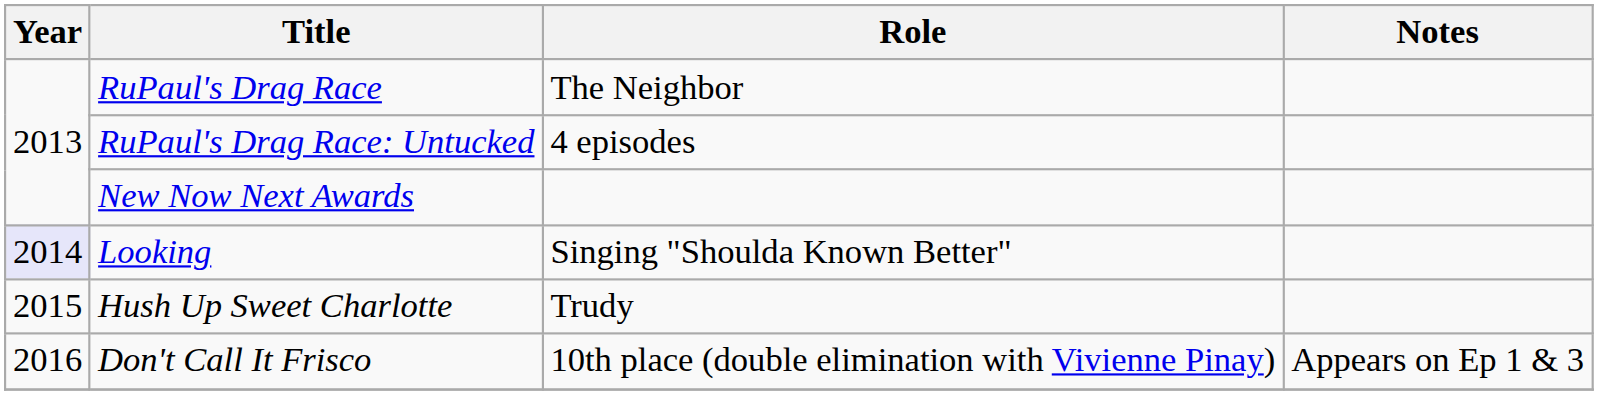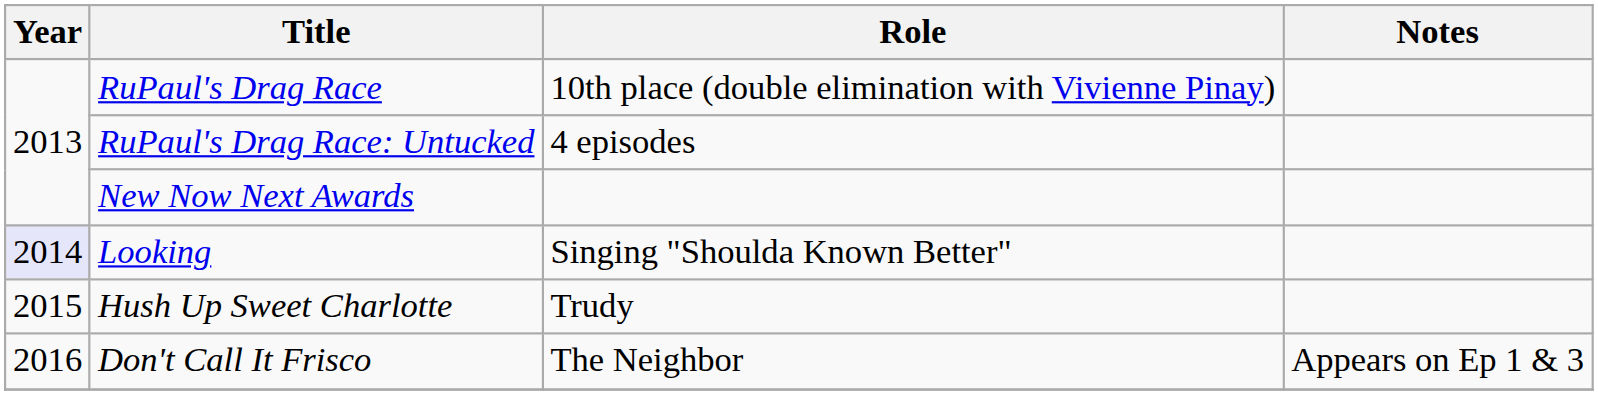RuPaul's Drag Race | Role: The Neighbor -> 10th place (double elimination with Vivienne Pinay)
Don't Call It Frisco | Role: 10th place (double elimination with Vivienne Pinay) -> The Neighbor
